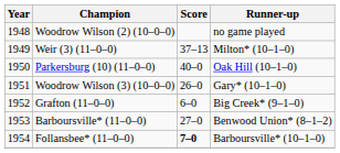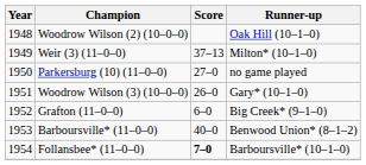Woodrow Wilson (2) (10–0–0) | Runner-up: no game played -> Oak Hill (10–1–0)
Parkersburg (10) (11–0–0) | Score: 40–0 -> 27–0
Parkersburg (10) (11–0–0) | Runner-up: Oak Hill (10–1–0) -> no game played
Barboursville* (11–0–0) | Score: 27–0 -> 40–0
